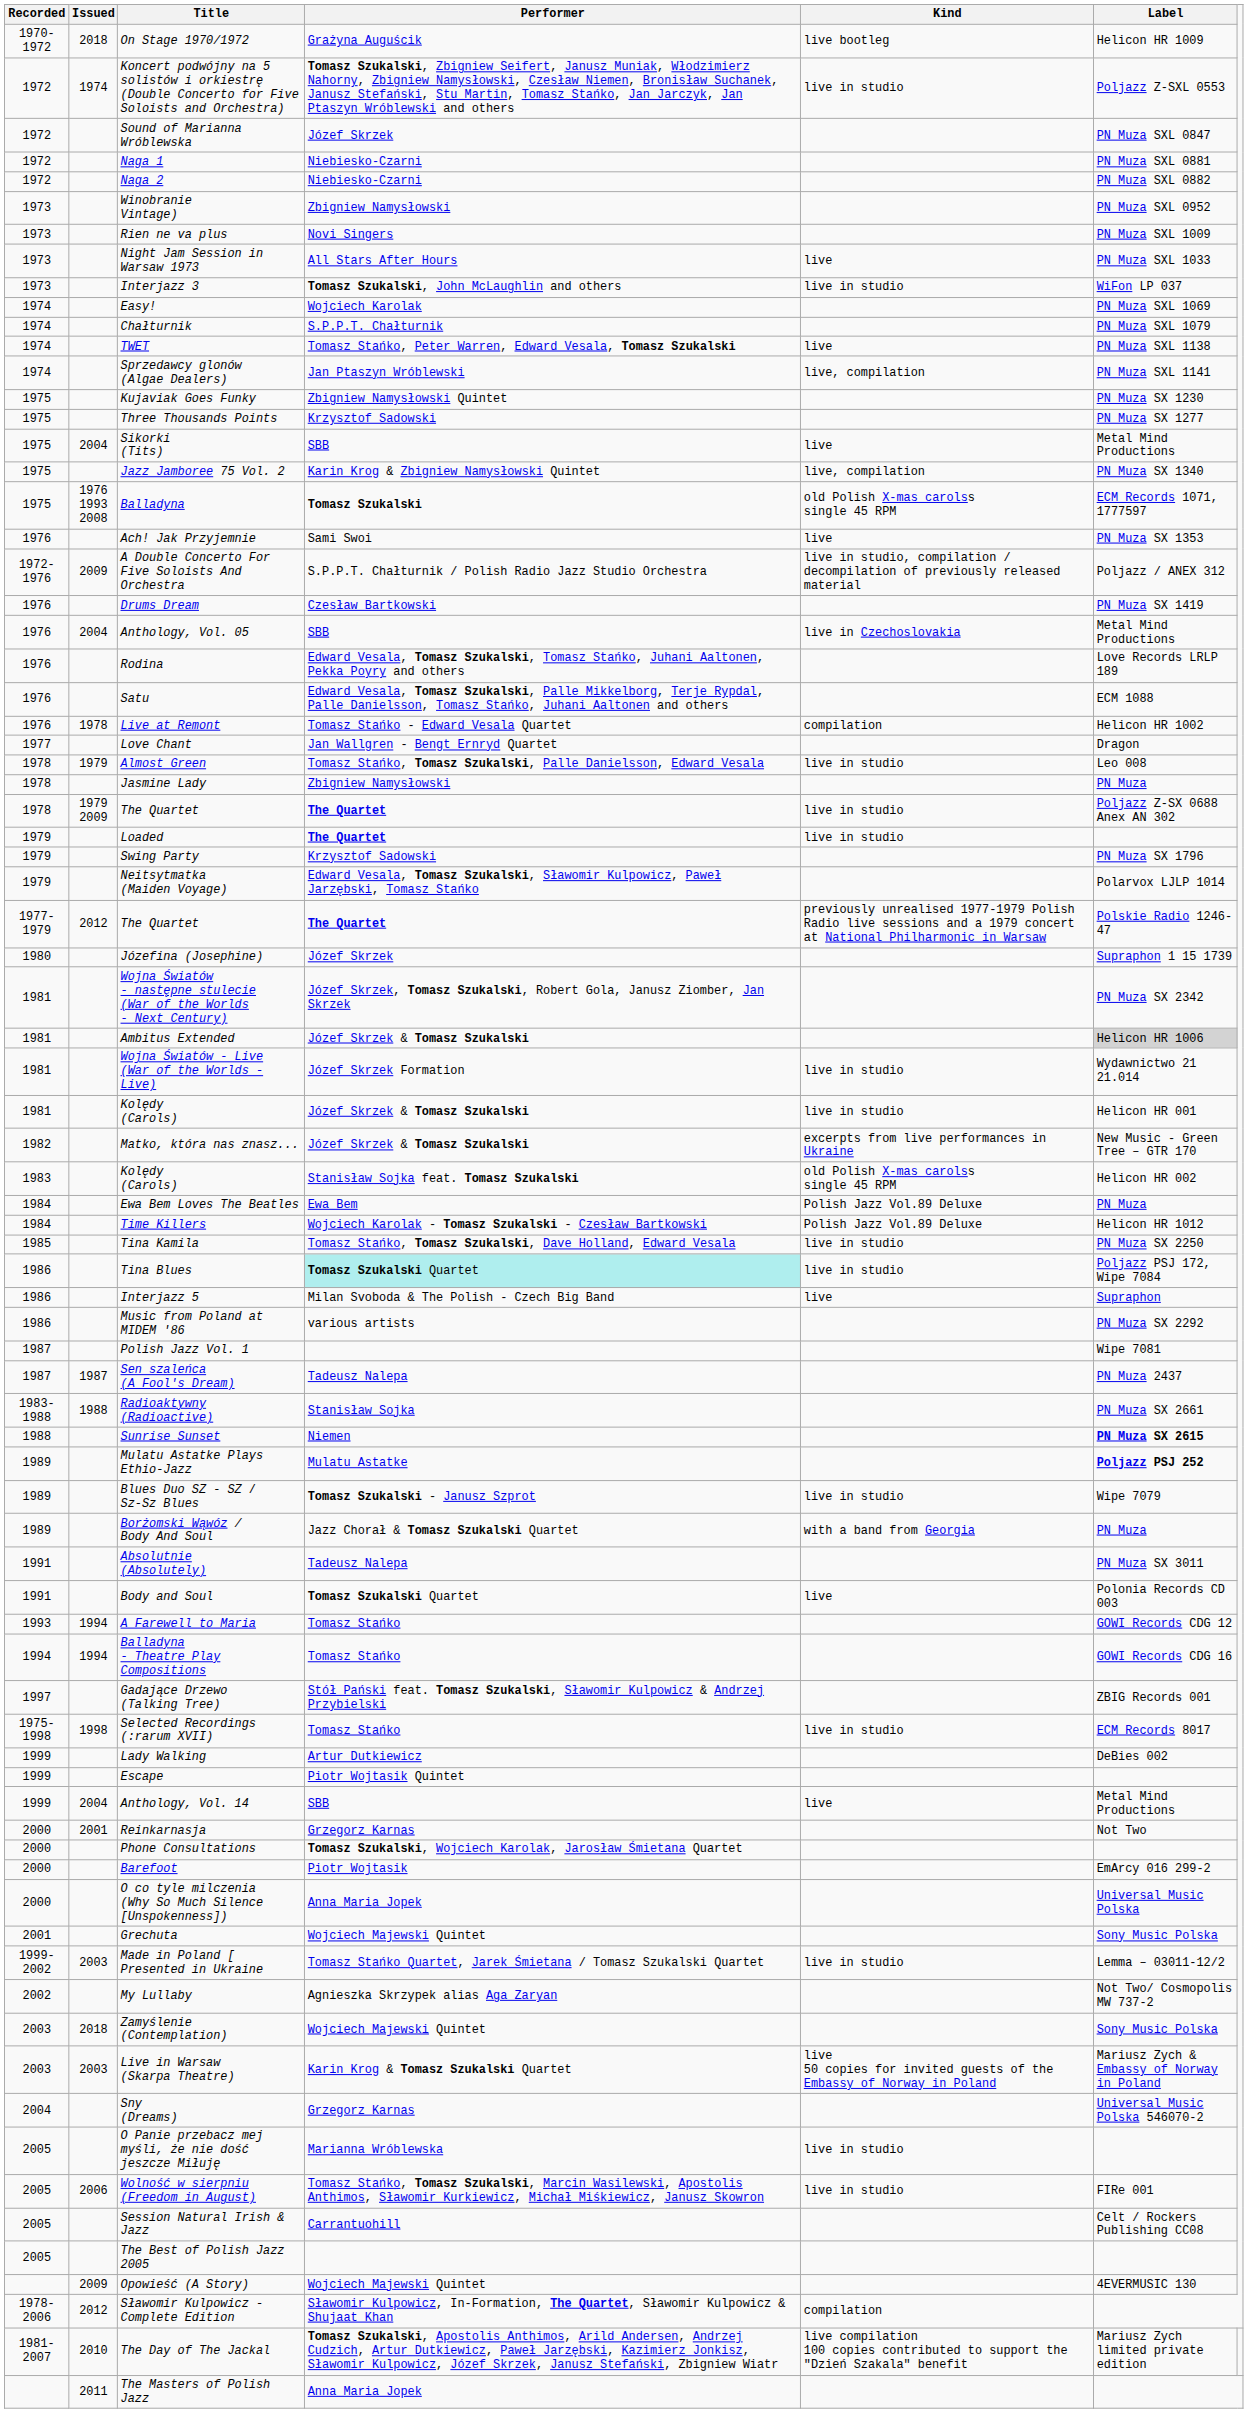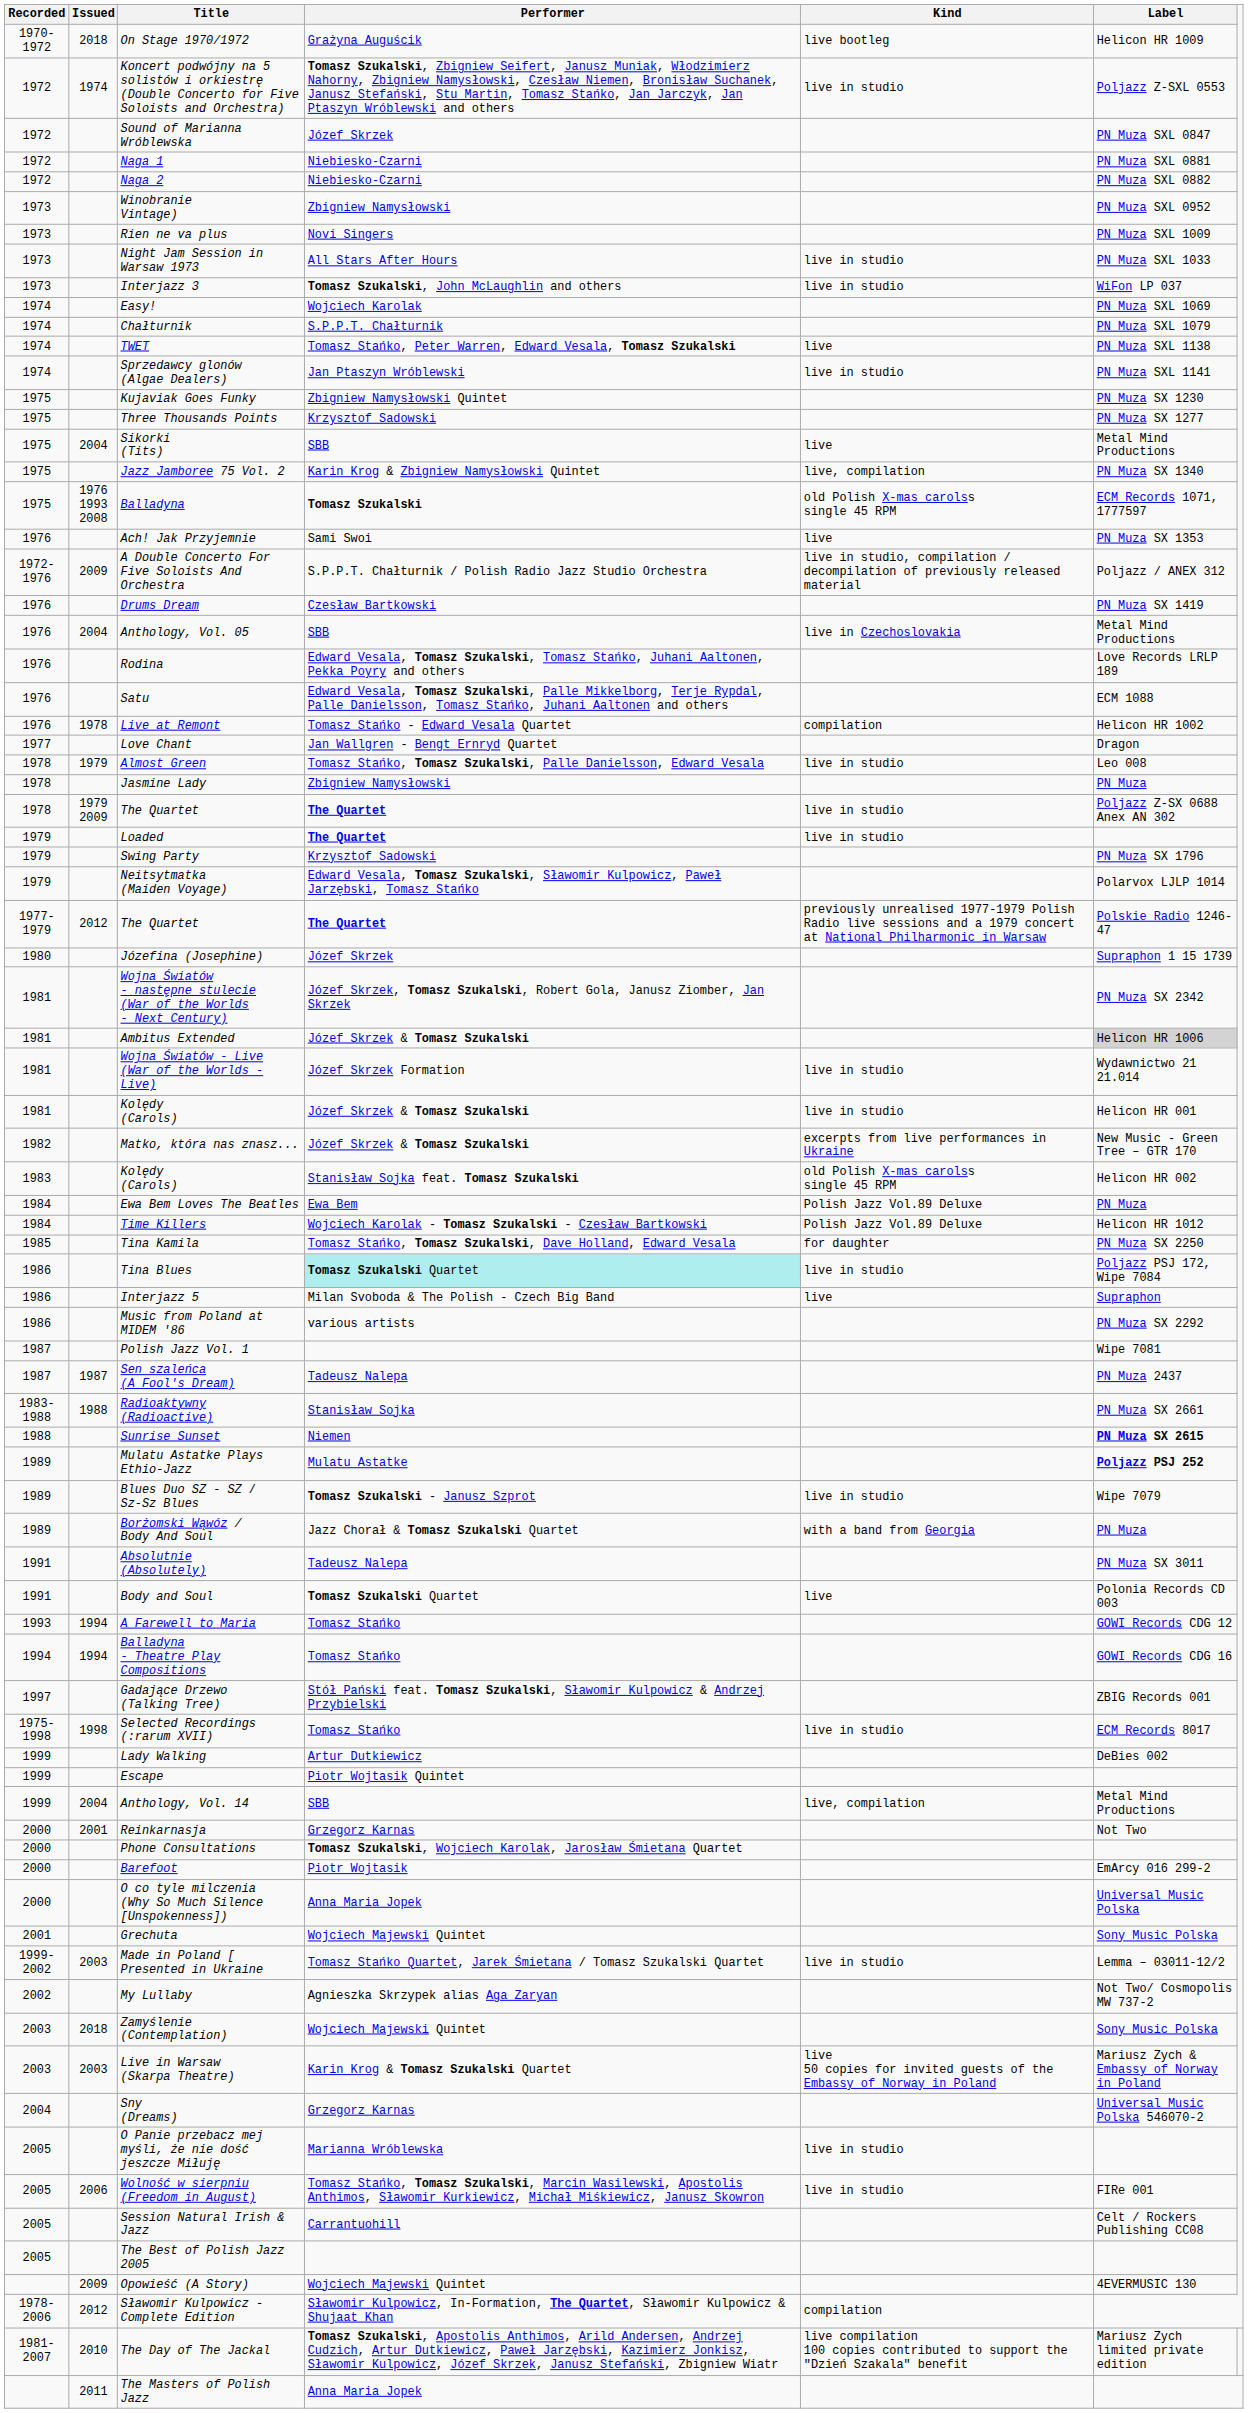Night Jam Session in Warsaw 1973 | Kind: live -> live in studio
Sprzedawcy glonów (Algae Dealers) | Kind: live, compilation -> live in studio
Tina Kamila | Kind: live in studio -> for daughter
Anthology, Vol. 14 | Kind: live -> live, compilation
